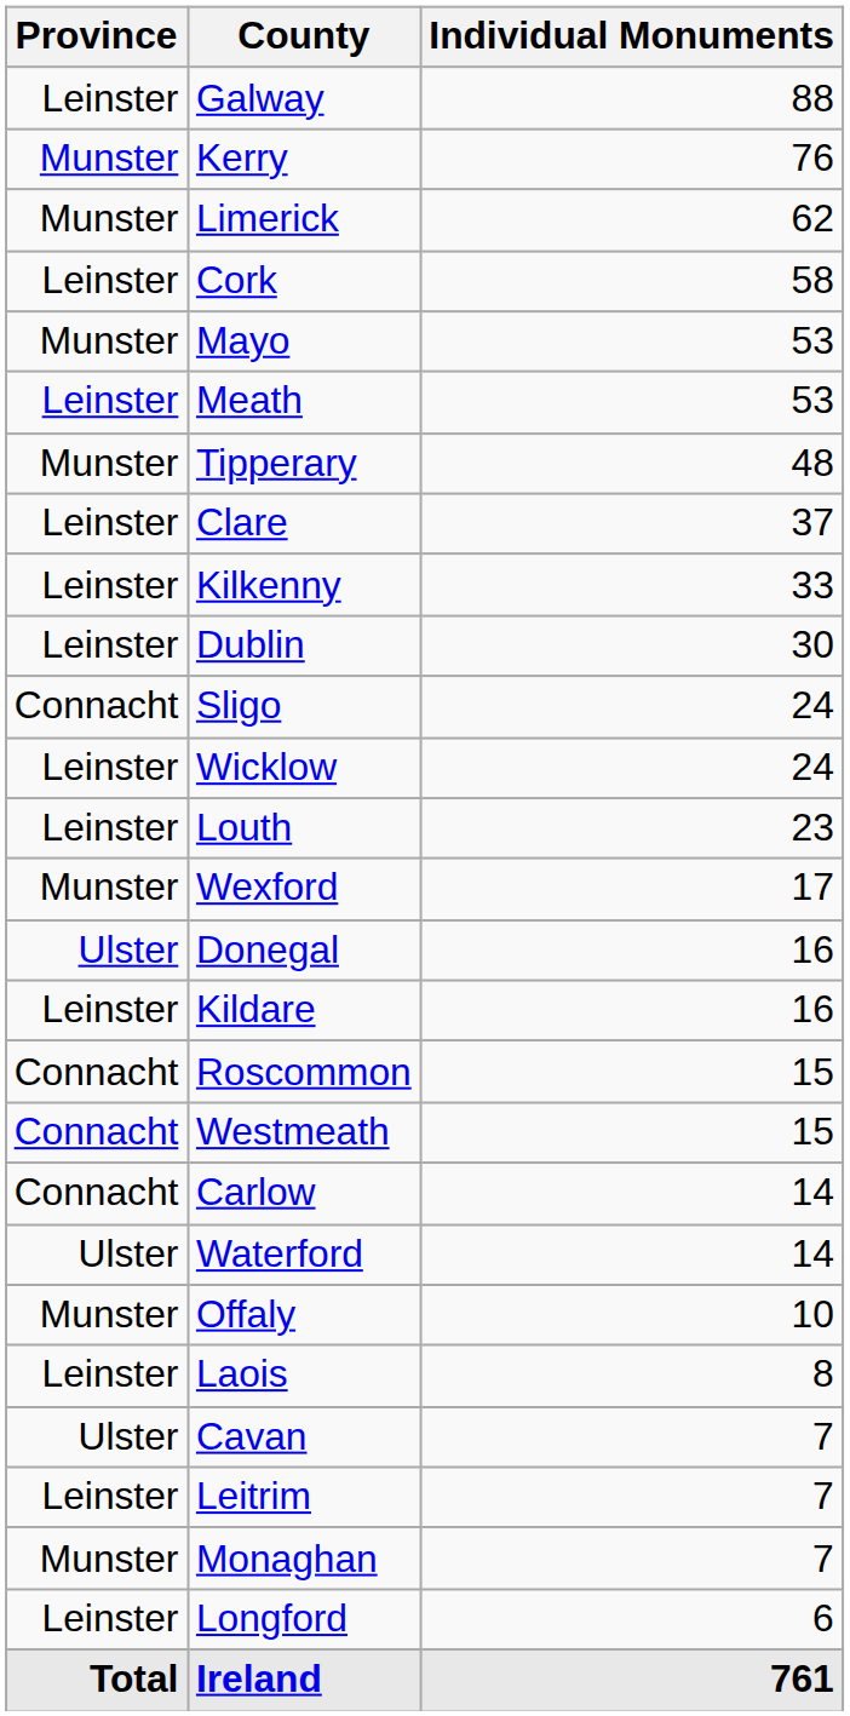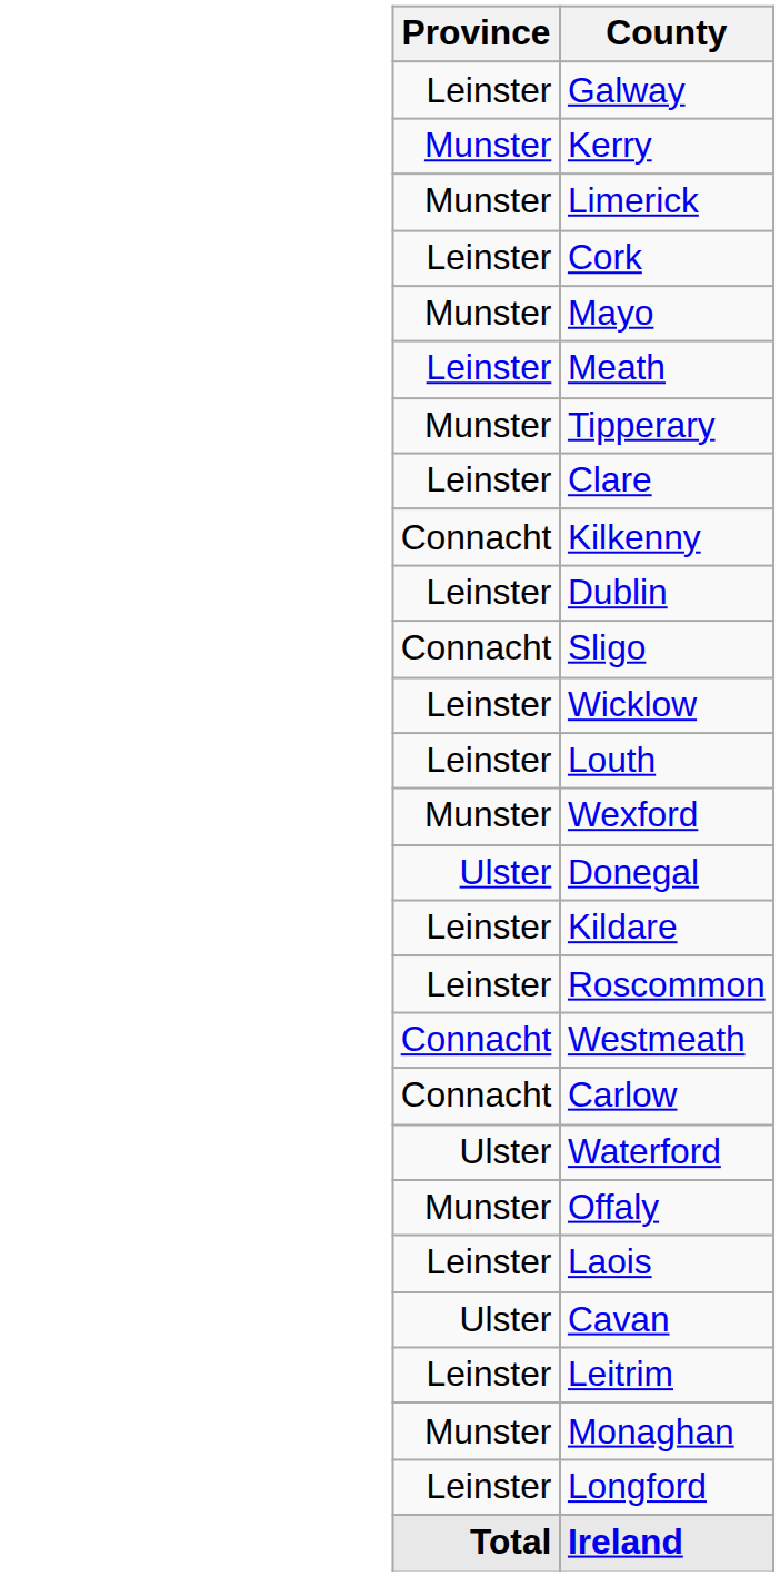- column: Individual Monuments | 88 | 76 | 62 | 58 | 53 | 53 | 48 | 37 | 33 | 30 | 24 | 24 | 23 | 17 | 16 | 16 | 15 | 15 | 14 | 14 | 10 | 8 | 7 | 7 | 7 | 6 | 761
Kilkenny | Province: Leinster -> Connacht
Roscommon | Province: Connacht -> Leinster
